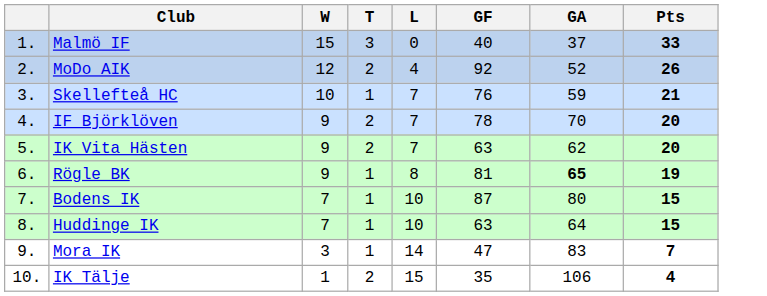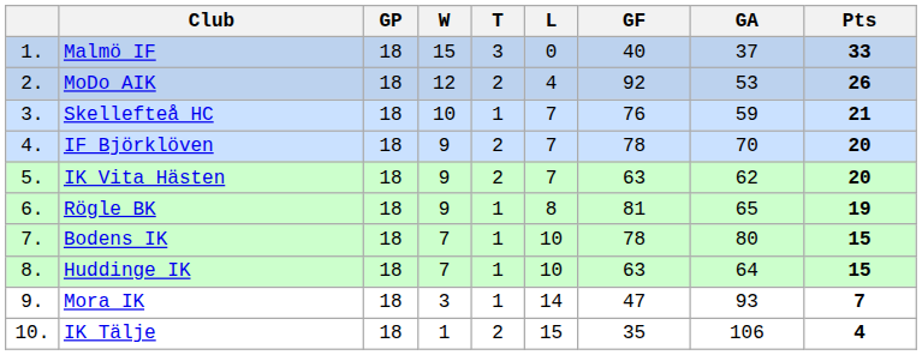+ column: GP | 18 | 18 | 18 | 18 | 18 | 18 | 18 | 18 | 18 | 18
MoDo AIK | GA: 52 -> 53
Rögle BK | GA: bold -> normal
Bodens IK | GF: 87 -> 78
Mora IK | GA: 83 -> 93
